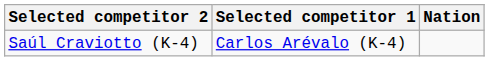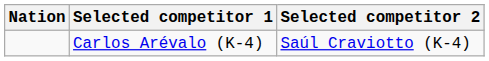columns swapped: Nation <-> Selected competitor 2
